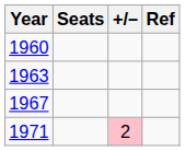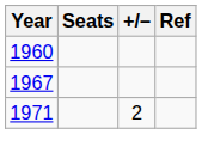- row: 1963
1971 | +/–: pink background -> no background
